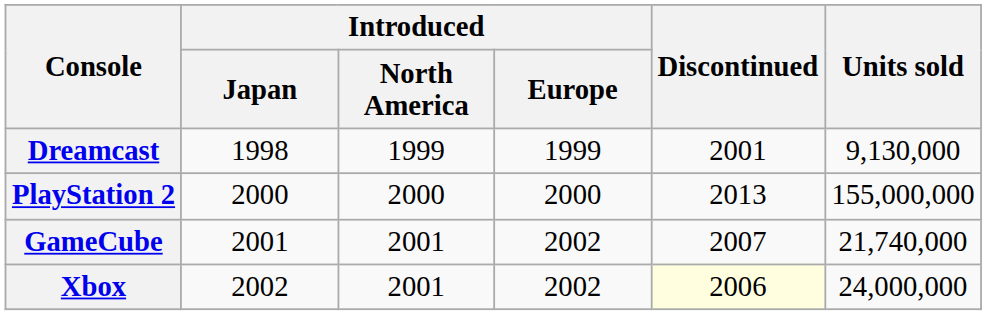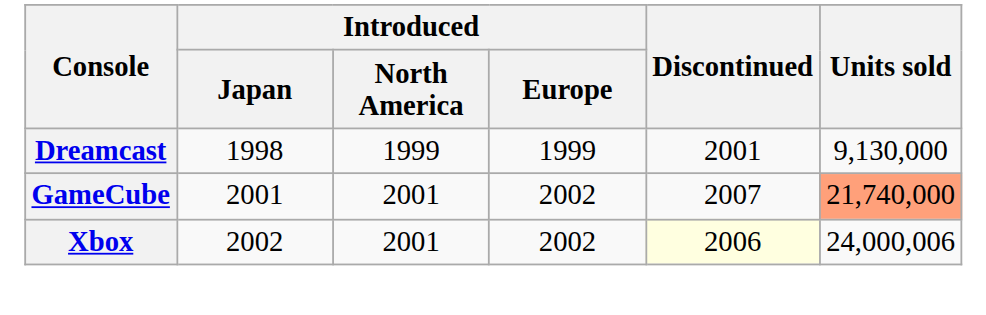- row: PlayStation 2 | 2000 | 2000 | 2000 | 2013 | 155,000,000
GameCube | Units sold: no background -> lightsalmon background
Xbox | Units sold: 24,000,000 -> 24,000,006
